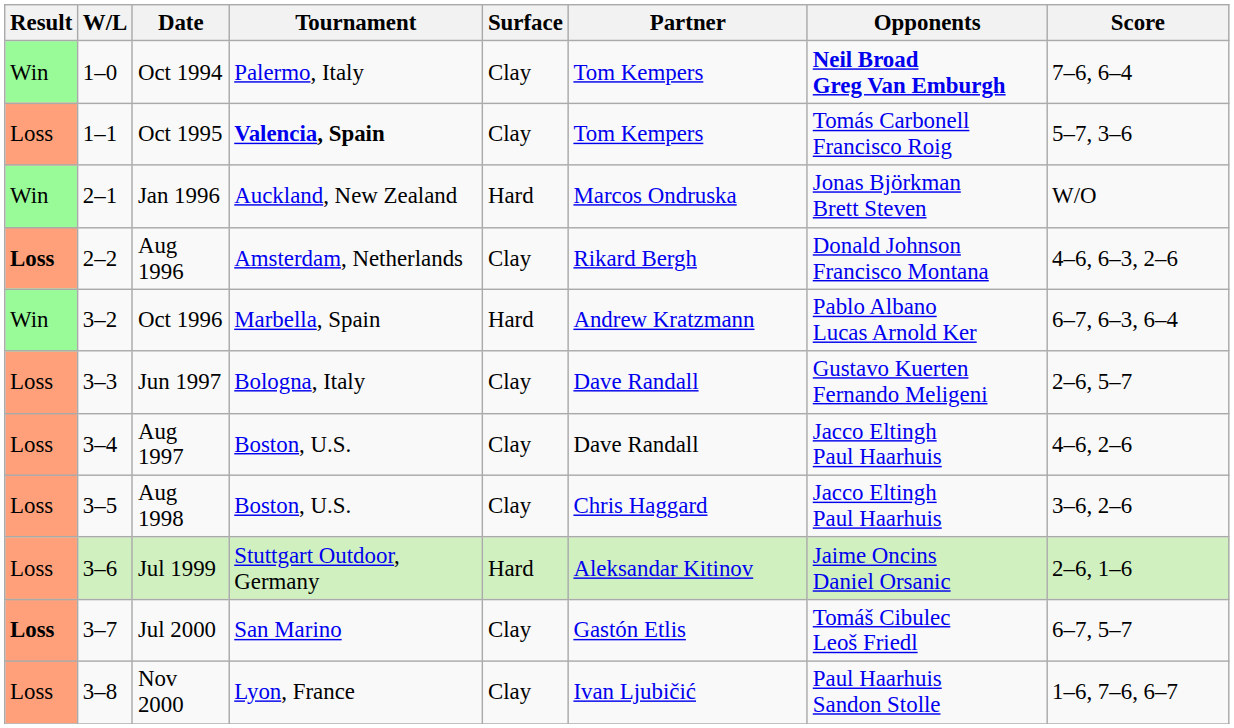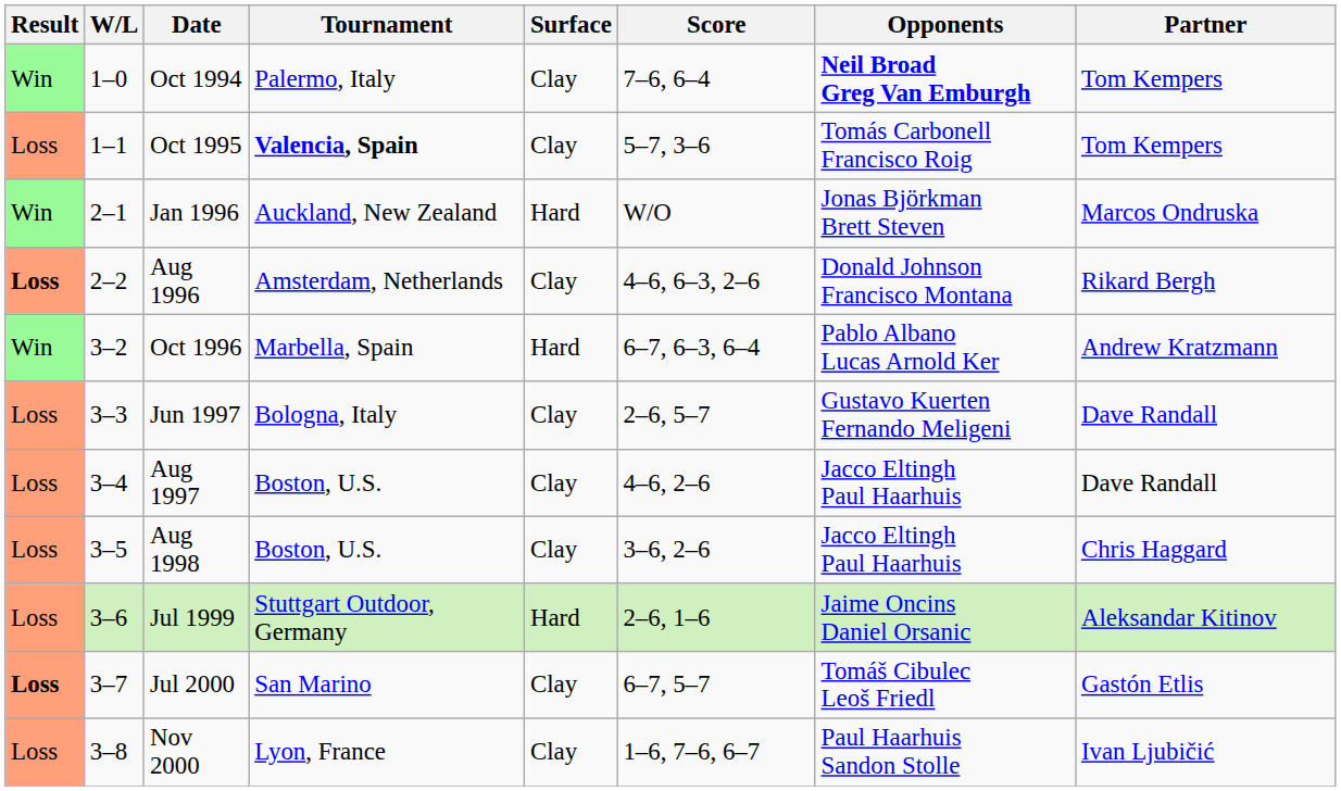columns swapped: Partner <-> Score
